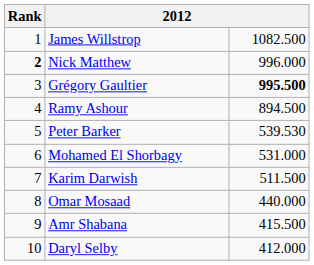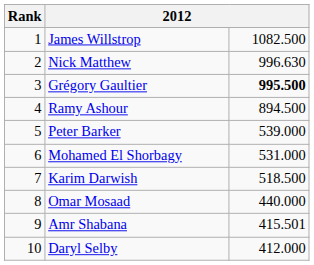Nick Matthew | Rank: bold -> normal
Nick Matthew | column 3: 996.000 -> 996.630
Peter Barker | column 3: 539.530 -> 539.000
Karim Darwish | column 3: 511.500 -> 518.500
Amr Shabana | column 3: 415.500 -> 415.501
